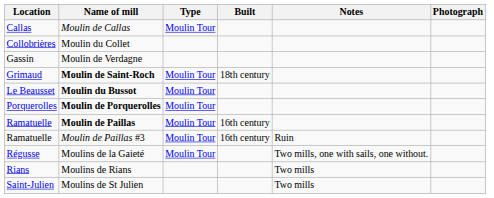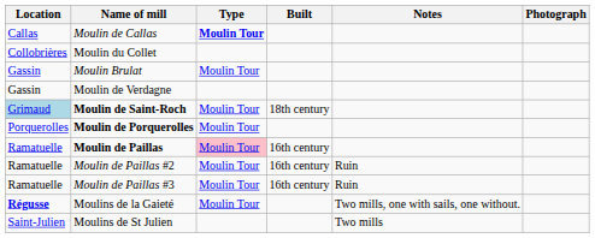Moulin de Callas | Type: normal -> bold
+ row: Gassin | Moulin Brulat | Moulin Tour
Moulin de Saint-Roch | Location: no background -> lightblue background
- row: Le Beausset | Moulin du Bussot | Moulin Tour
Moulin de Paillas | Type: no background -> pink background
+ row: Ramatuelle | Moulin de Paillas #2 | Moulin Tour | 16th century | Ruin
Moulins de la Gaieté | Location: normal -> bold
- row: Rians | Moulins de Rians | Two mills
